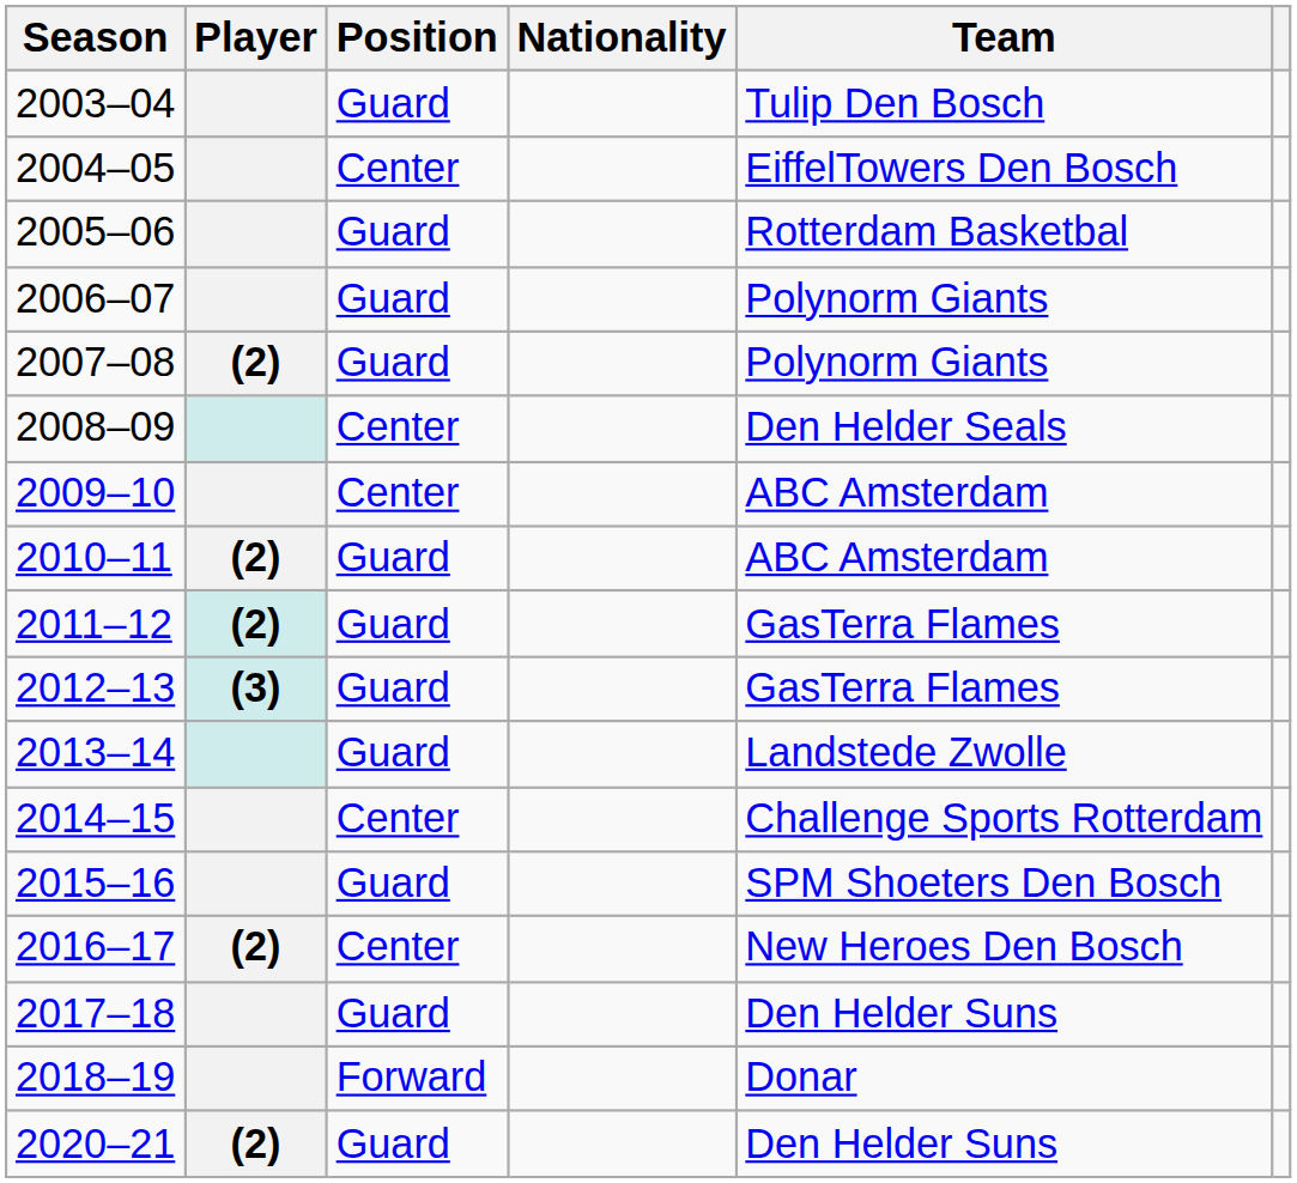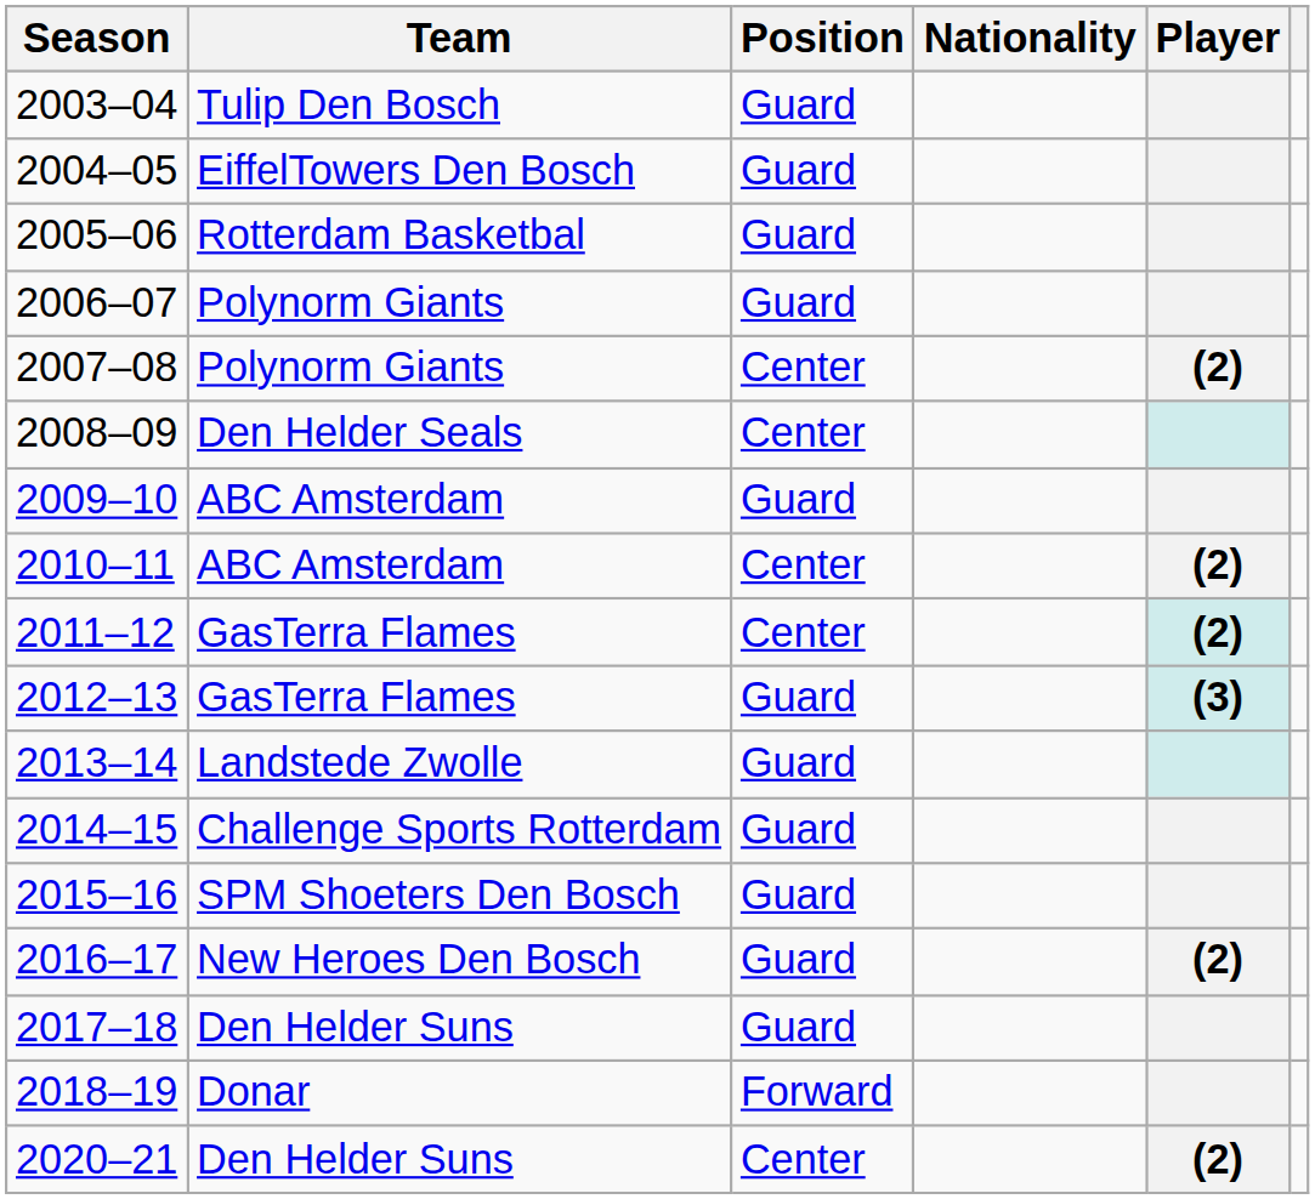columns swapped: Player <-> Team
2004–05 | Position: Center -> Guard
2007–08 | Position: Guard -> Center
2009–10 | Position: Center -> Guard
2010–11 | Position: Guard -> Center
2011–12 | Position: Guard -> Center
2014–15 | Position: Center -> Guard
2016–17 | Position: Center -> Guard
2020–21 | Position: Guard -> Center
